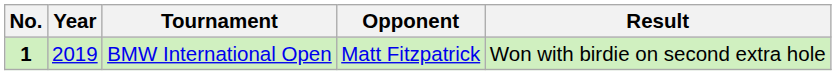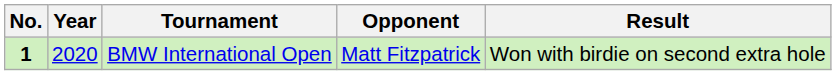BMW International Open | Year: 2019 -> 2020
